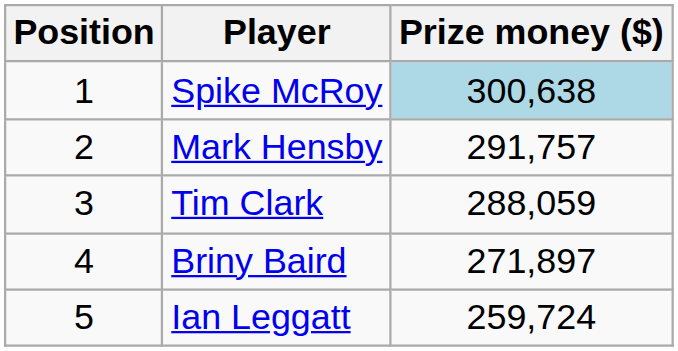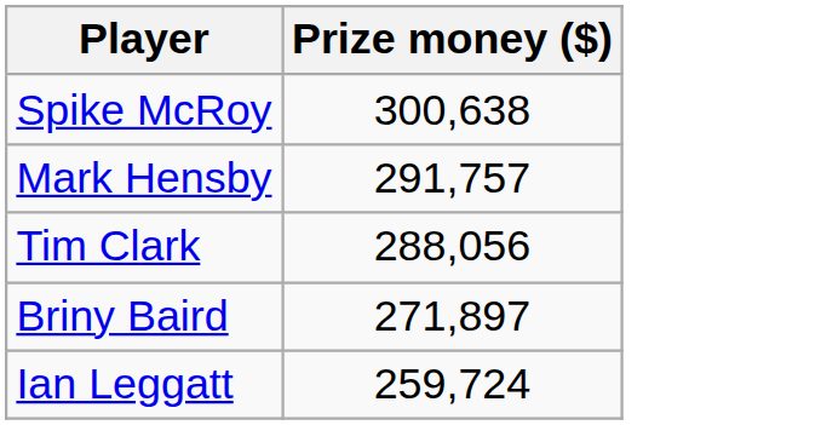- column: Position | 1 | 2 | 3 | 4 | 5
Spike McRoy | Prize money ($): lightblue background -> no background
Tim Clark | Prize money ($): 288,059 -> 288,056
